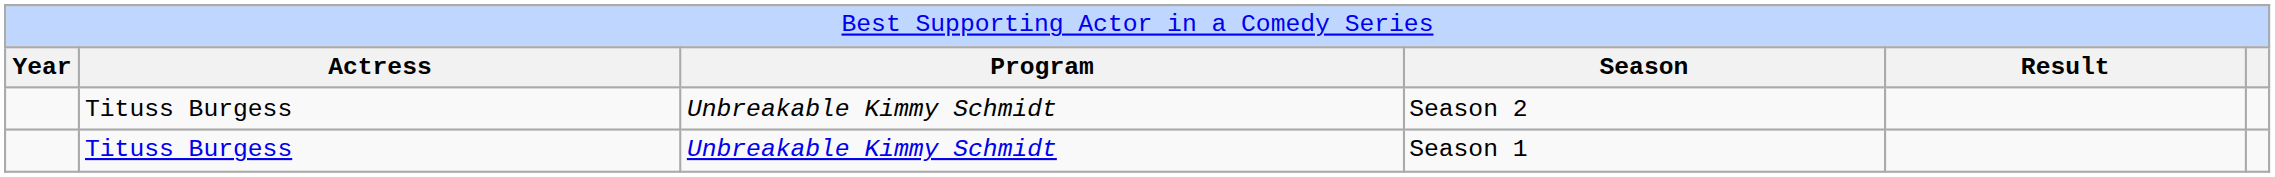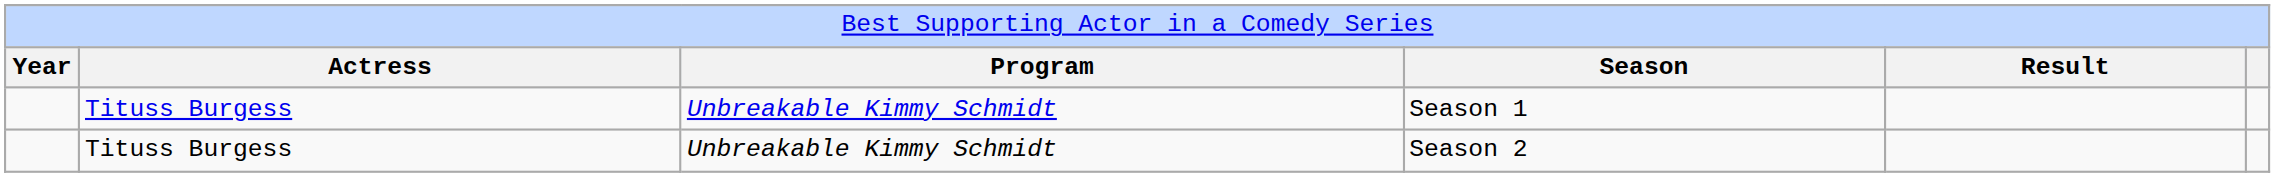rows swapped: Season 1 <-> Season 2
